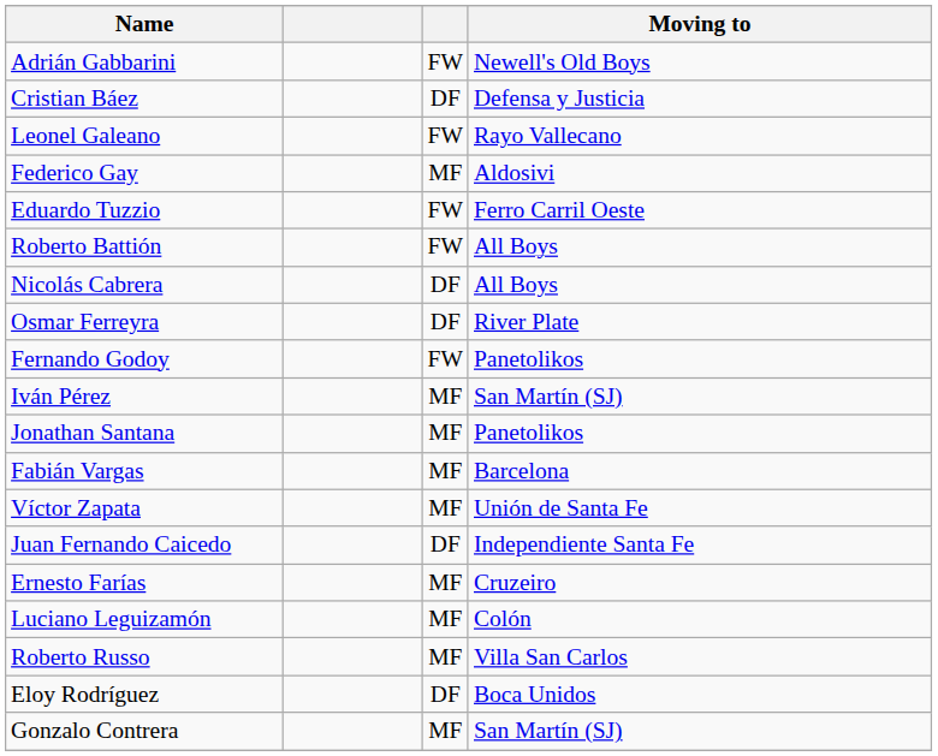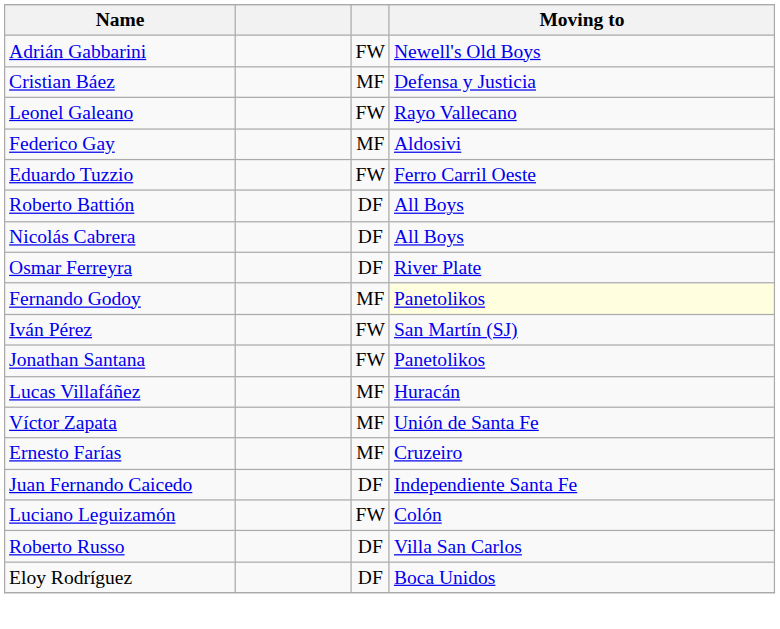Cristian Báez | column 3: DF -> MF
Roberto Battión | column 3: FW -> DF
Fernando Godoy | column 3: FW -> MF
Fernando Godoy | Moving to: no background -> lightyellow background
Iván Pérez | column 3: MF -> FW
Jonathan Santana | column 3: MF -> FW
- row: Fabián Vargas | MF | Barcelona
+ row: Lucas Villafáñez | MF | Huracán
rows swapped: Juan Fernando Caicedo <-> Ernesto Farías
Luciano Leguizamón | column 3: MF -> FW
Roberto Russo | column 3: MF -> DF
- row: Gonzalo Contrera | MF | San Martín (SJ)
